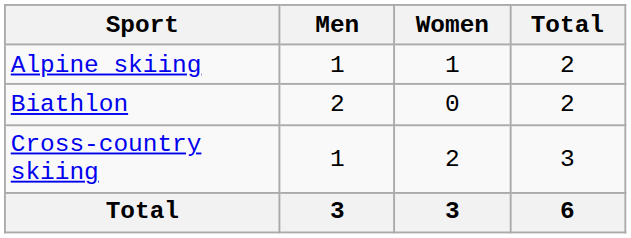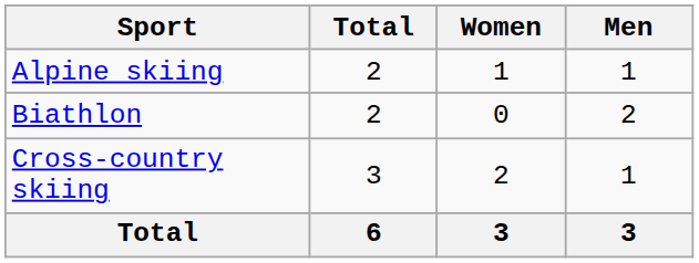columns swapped: Men <-> Total
